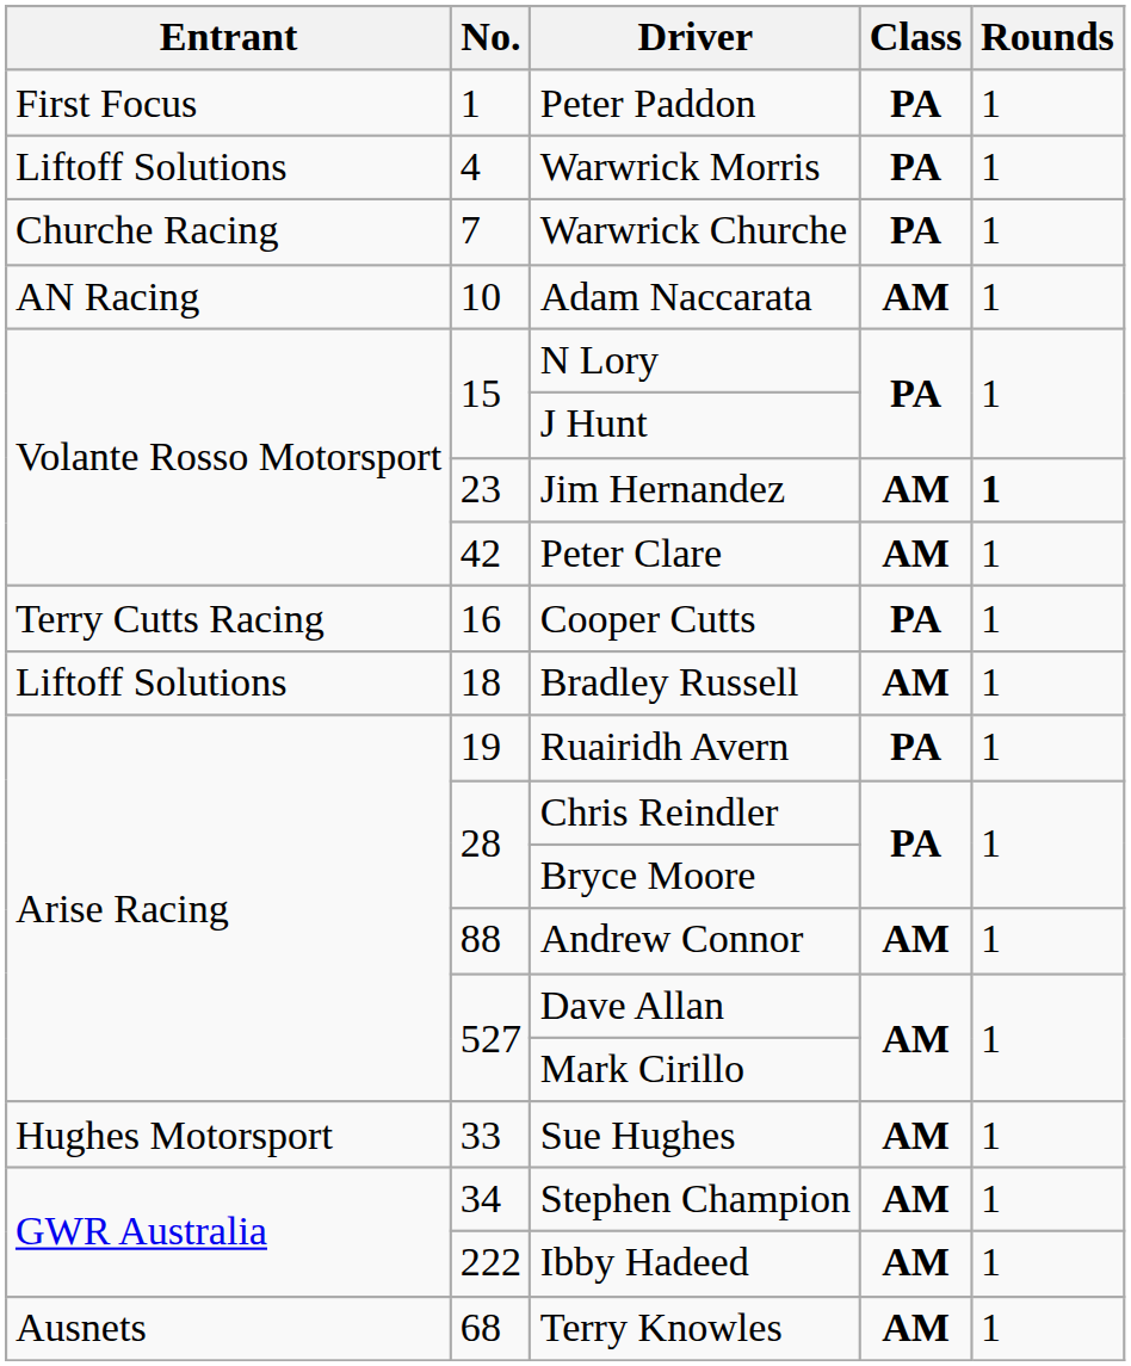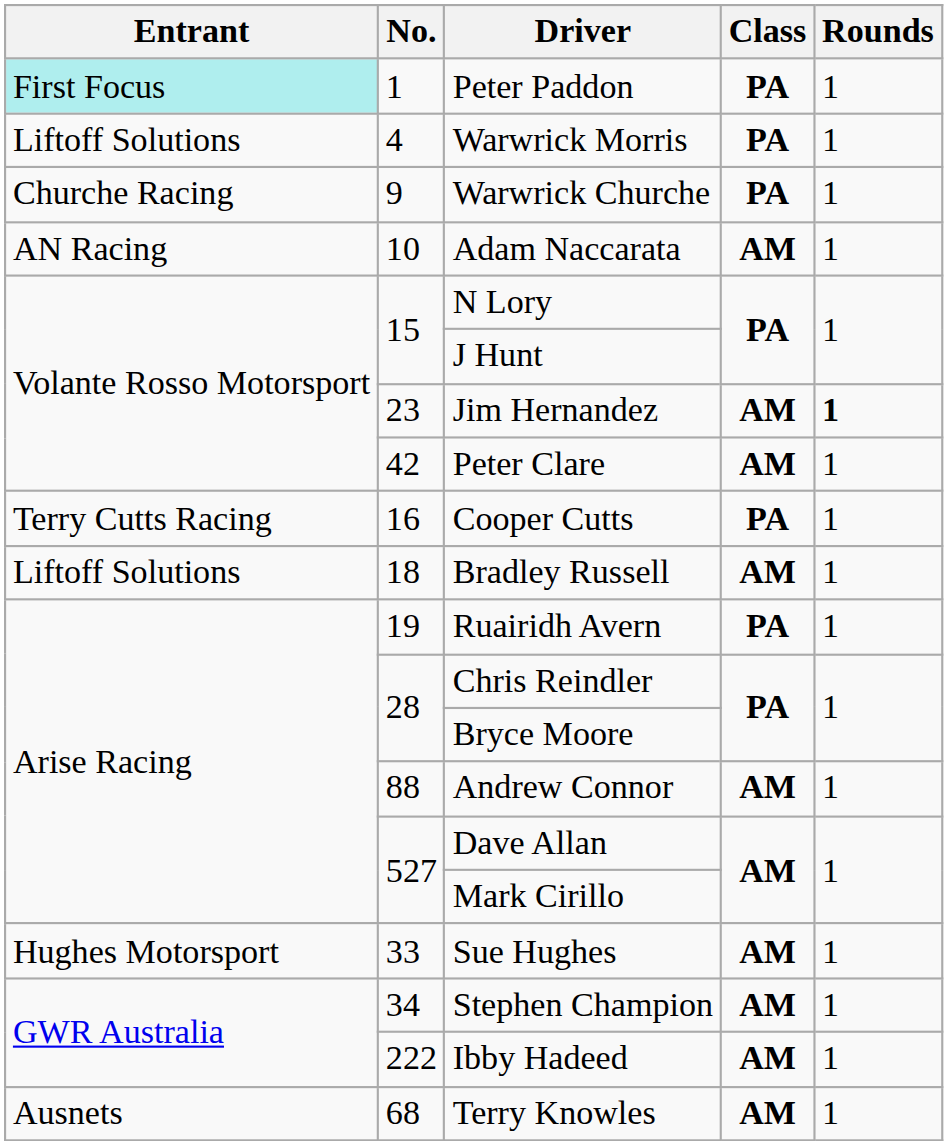Peter Paddon | Entrant: no background -> paleturquoise background
Warwrick Churche | No.: 7 -> 9
